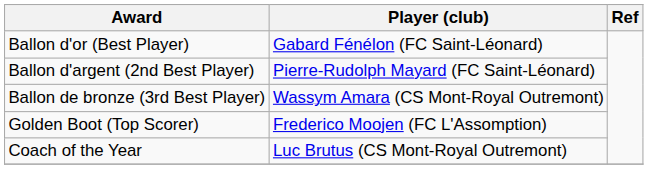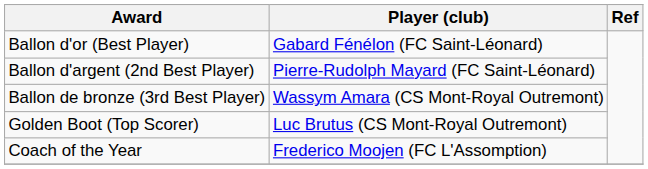Golden Boot (Top Scorer) | Player (club): Frederico Moojen (FC L'Assomption) -> Luc Brutus (CS Mont-Royal Outremont)
Coach of the Year | Player (club): Luc Brutus (CS Mont-Royal Outremont) -> Frederico Moojen (FC L'Assomption)
